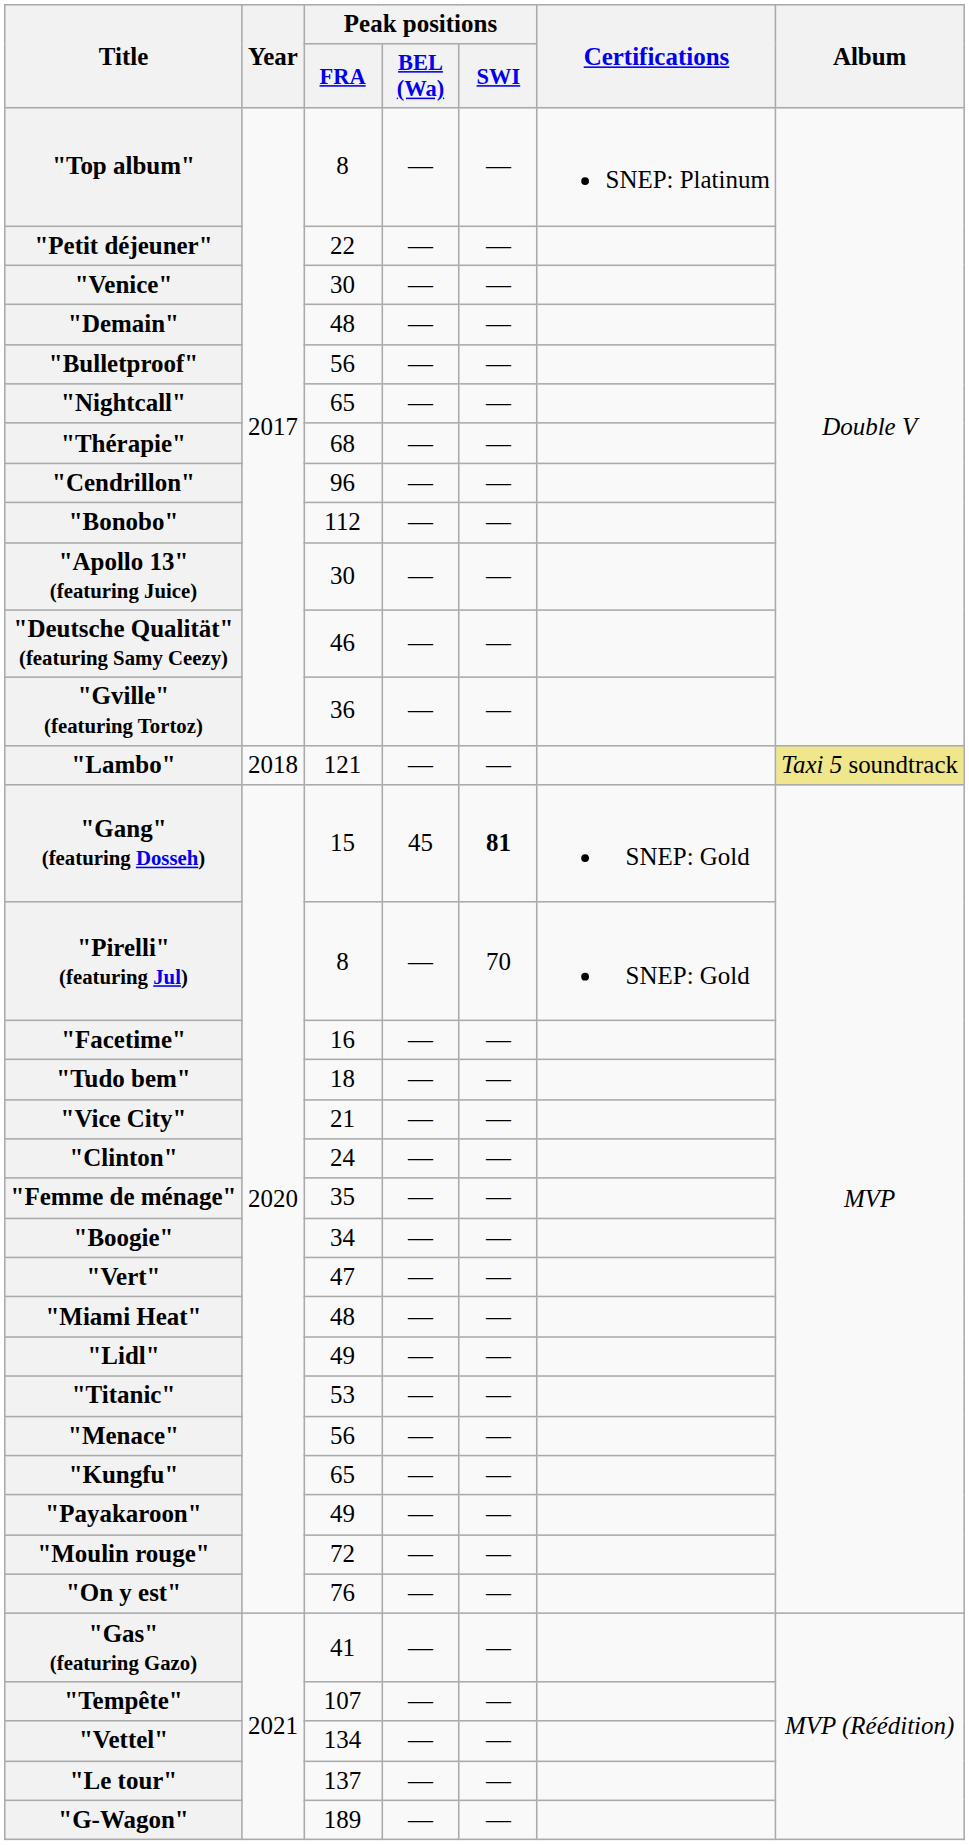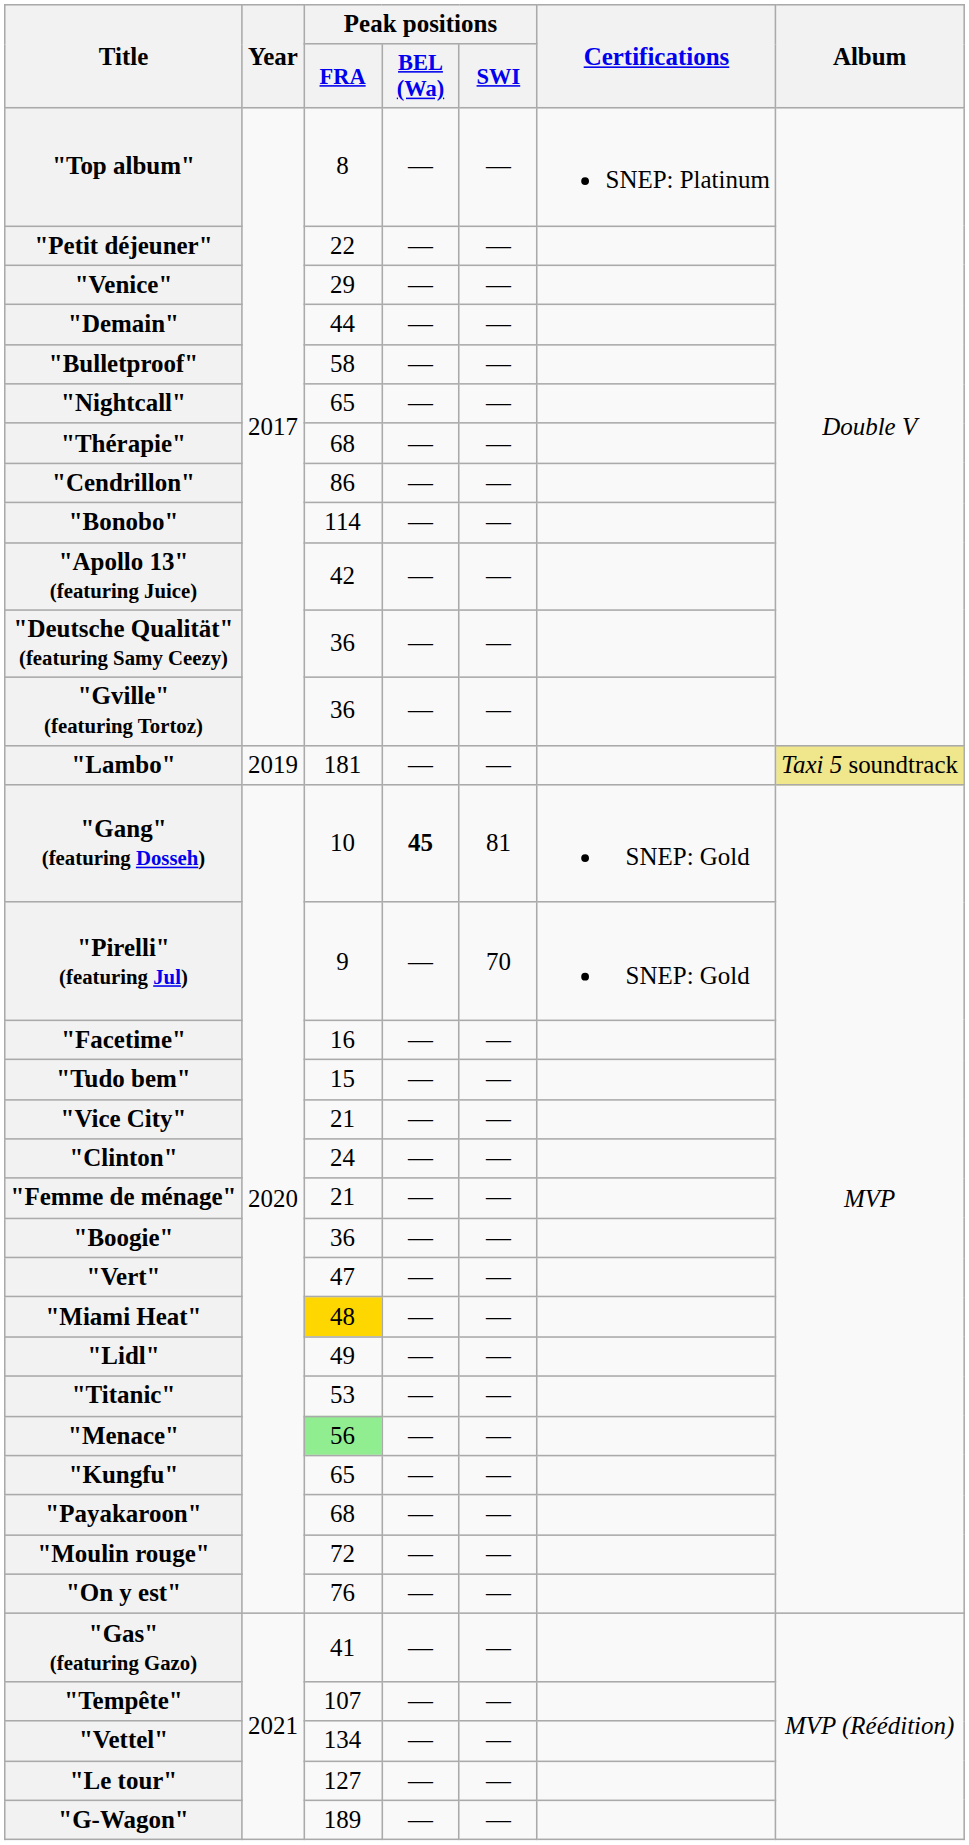"Venice" | Peak positions / FRA: 30 -> 29
"Demain" | Peak positions / FRA: 48 -> 44
"Bulletproof" | Peak positions / FRA: 56 -> 58
"Cendrillon" | Peak positions / FRA: 96 -> 86
"Bonobo" | Peak positions / FRA: 112 -> 114
"Apollo 13" (featuring Juice) | Peak positions / FRA: 30 -> 42
"Deutsche Qualität" (featuring Samy Ceezy) | Peak positions / FRA: 46 -> 36
"Lambo" | Year: 2018 -> 2019
"Lambo" | Peak positions / FRA: 121 -> 181
"Gang" (featuring Dosseh) | Peak positions / FRA: 15 -> 10
"Gang" (featuring Dosseh) | Peak positions / BEL (Wa): normal -> bold
"Gang" (featuring Dosseh) | Peak positions / SWI: bold -> normal
"Pirelli" (featuring Jul) | Peak positions / FRA: 8 -> 9
"Tudo bem" | Peak positions / FRA: 18 -> 15
"Femme de ménage" | Peak positions / FRA: 35 -> 21
"Boogie" | Peak positions / FRA: 34 -> 36
"Miami Heat" | Peak positions / FRA: no background -> gold background
"Menace" | Peak positions / FRA: no background -> lightgreen background
"Payakaroon" | Peak positions / FRA: 49 -> 68
"Le tour" | Peak positions / FRA: 137 -> 127
